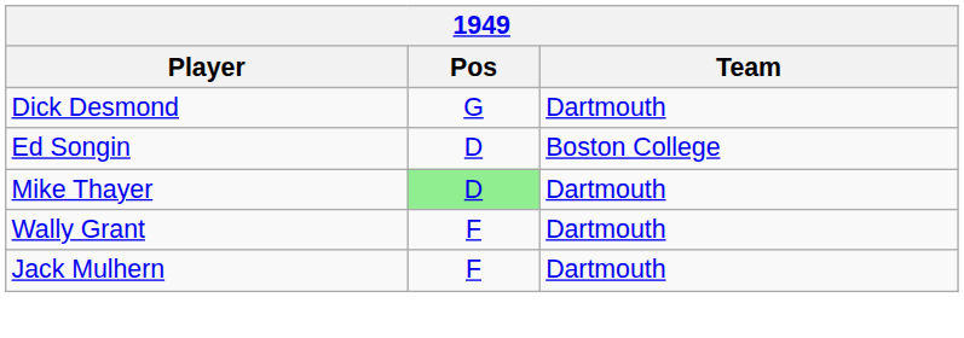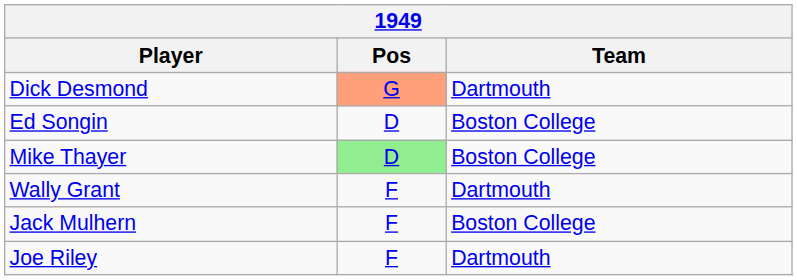Dick Desmond | Pos: no background -> lightsalmon background
Mike Thayer | Team: Dartmouth -> Boston College
Jack Mulhern | Team: Dartmouth -> Boston College
+ row: Joe Riley | F | Dartmouth
